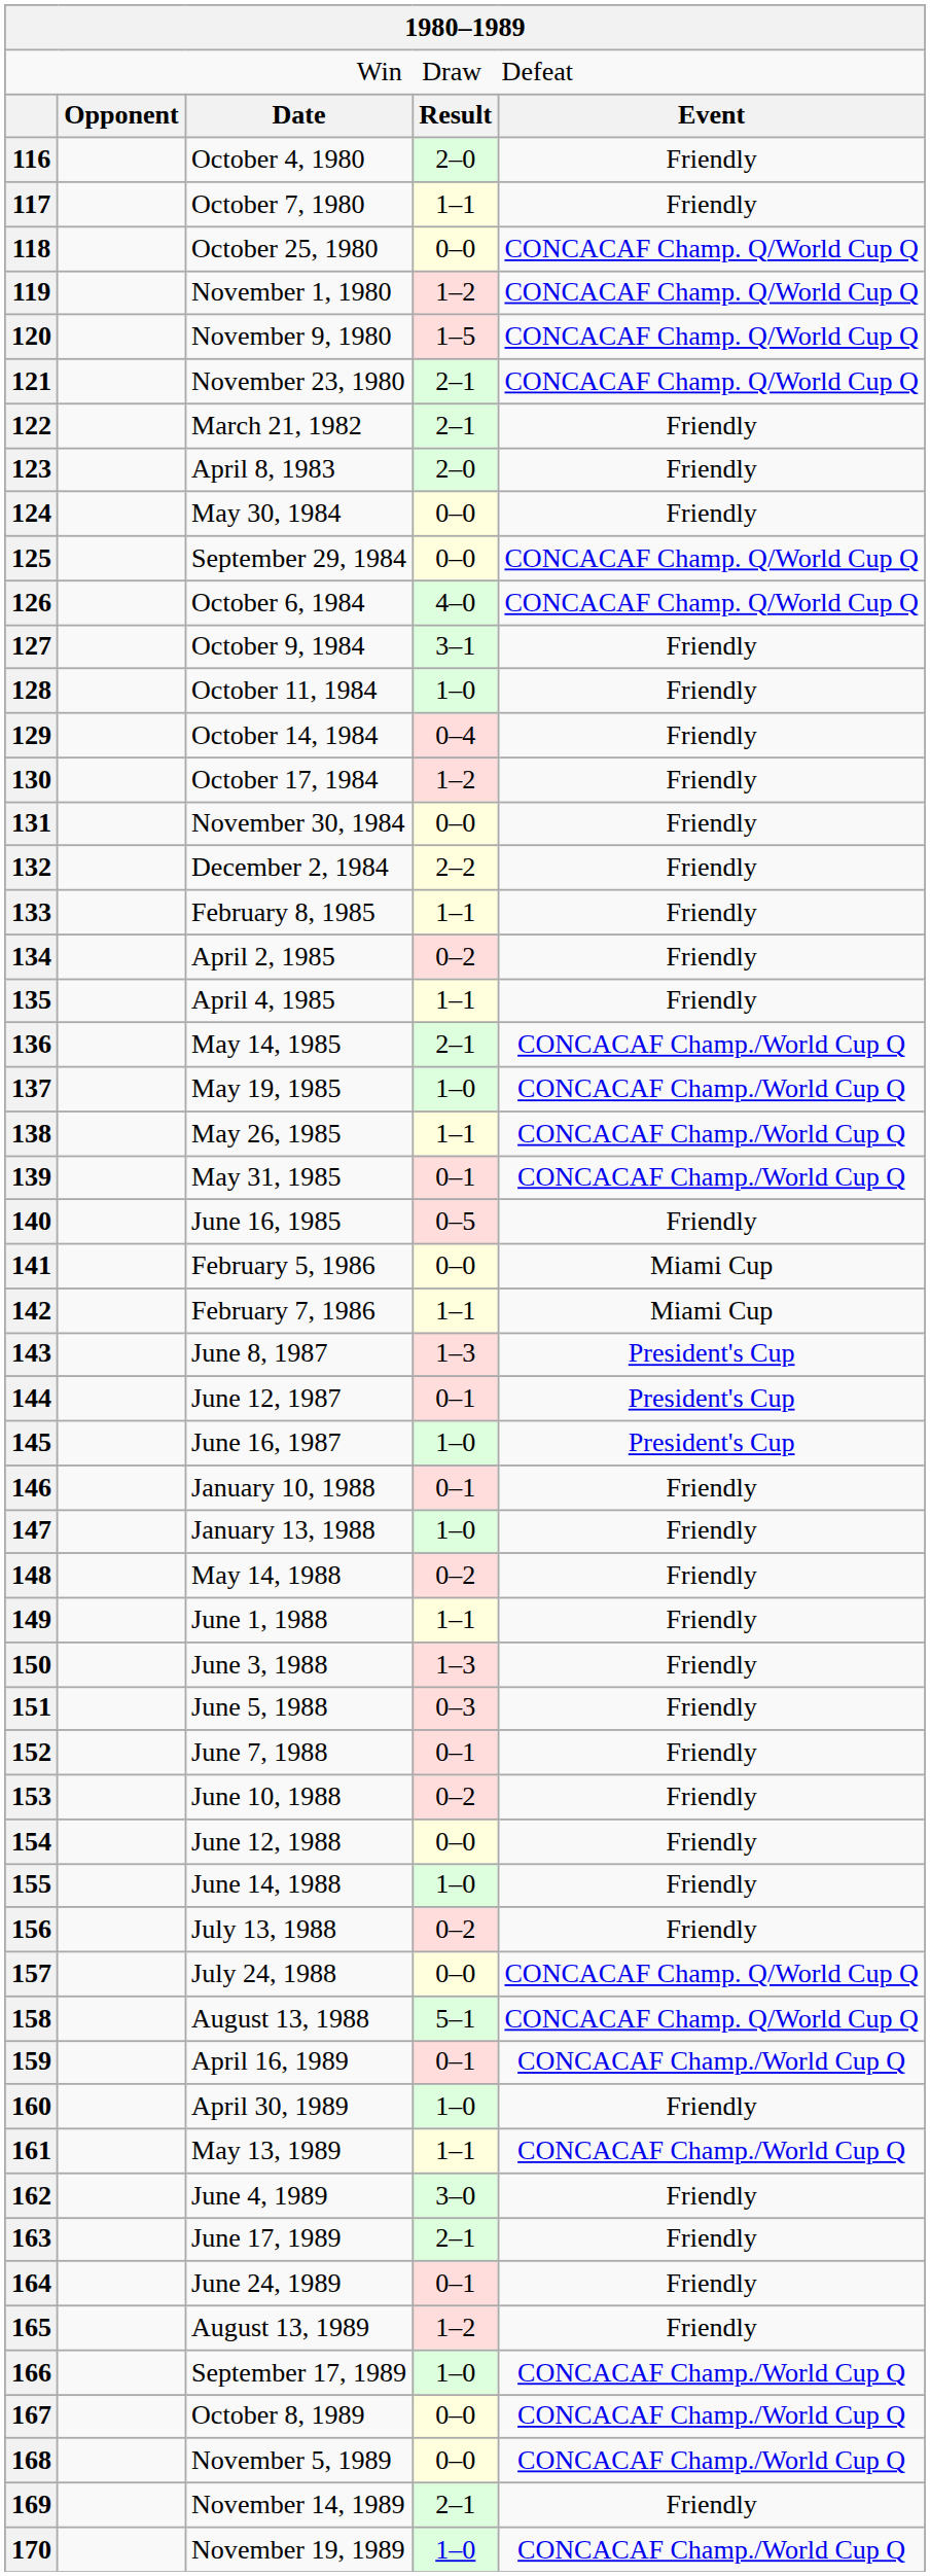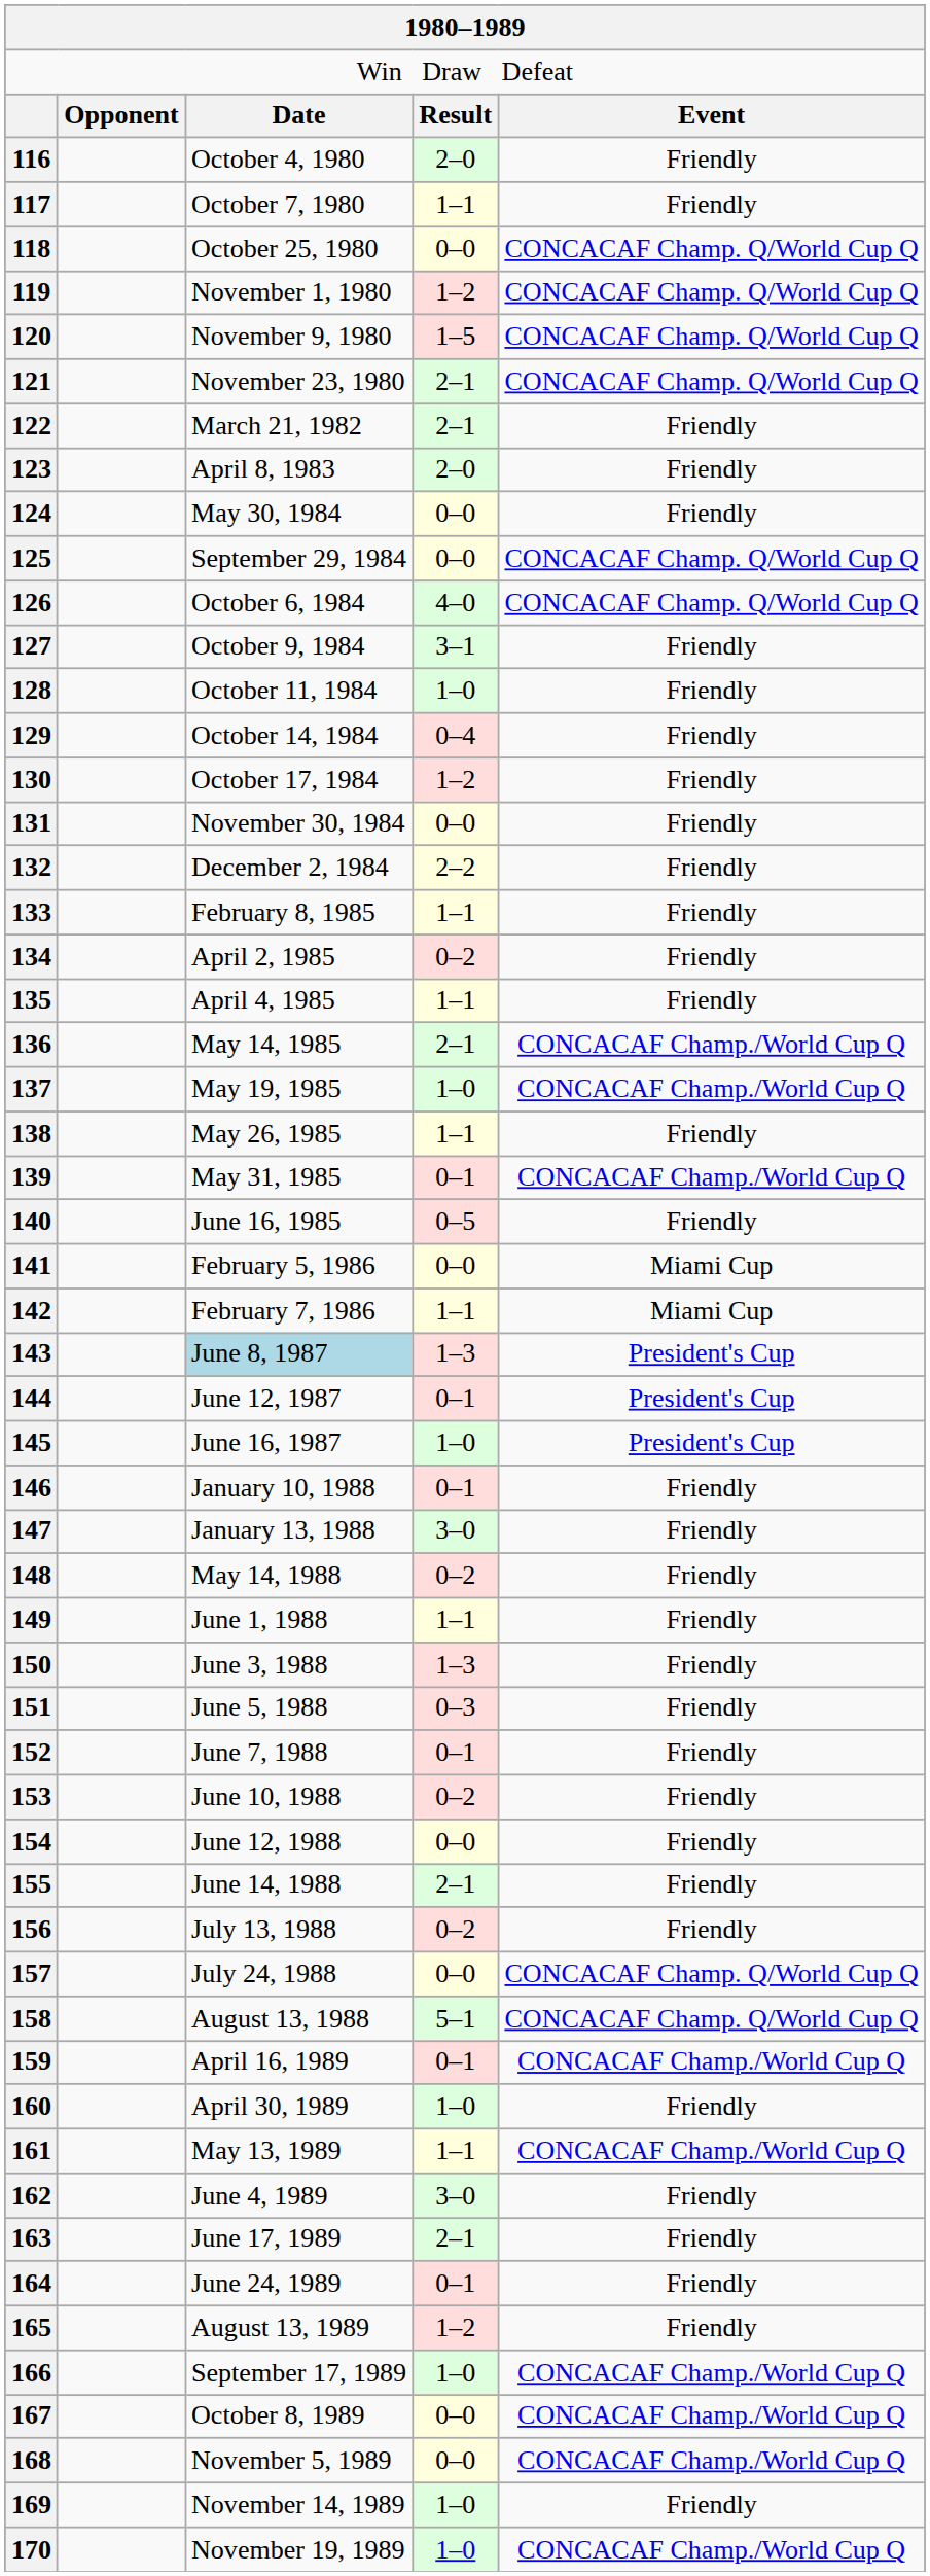138 | column 5: CONCACAF Champ./World Cup Q -> Friendly
143 | column 3: no background -> lightblue background
147 | column 4: 1–0 -> 3–0
155 | column 4: 1–0 -> 2–1
169 | column 4: 2–1 -> 1–0
